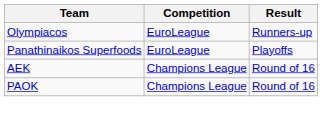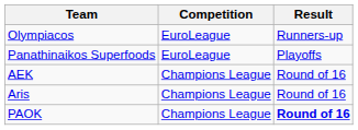+ row: Aris | Champions League | Round of 16
PAOK | Result: normal -> bold
